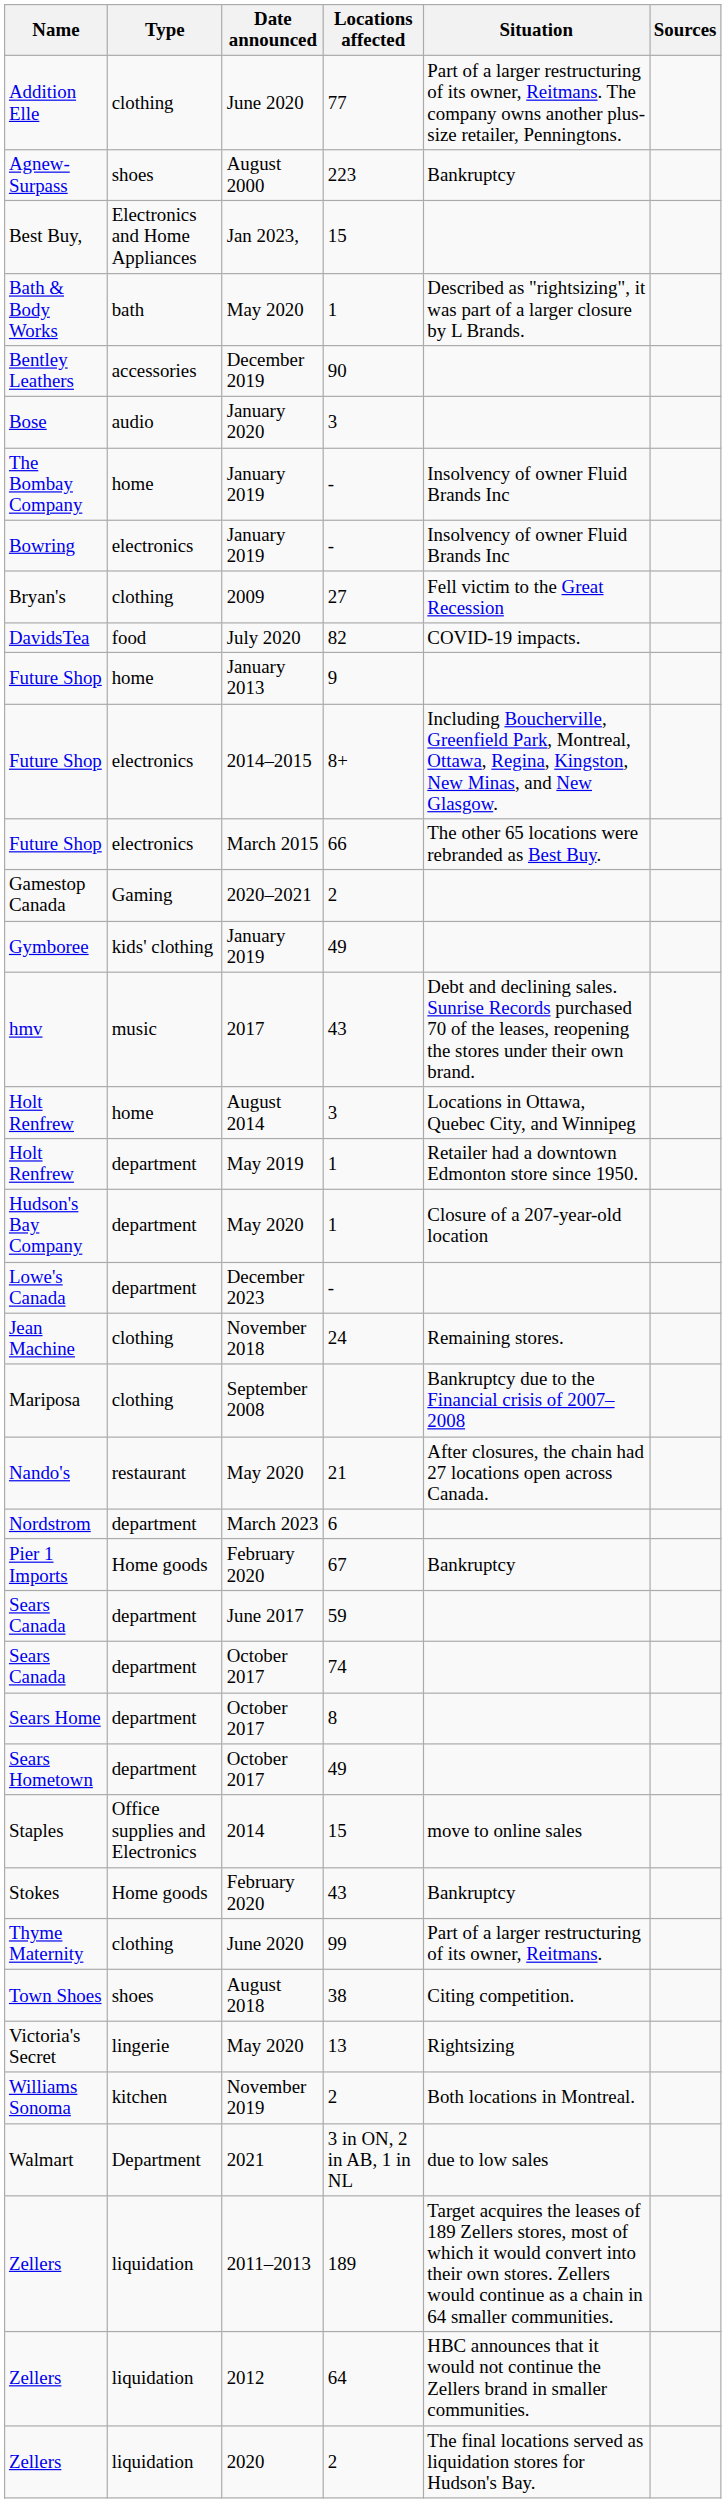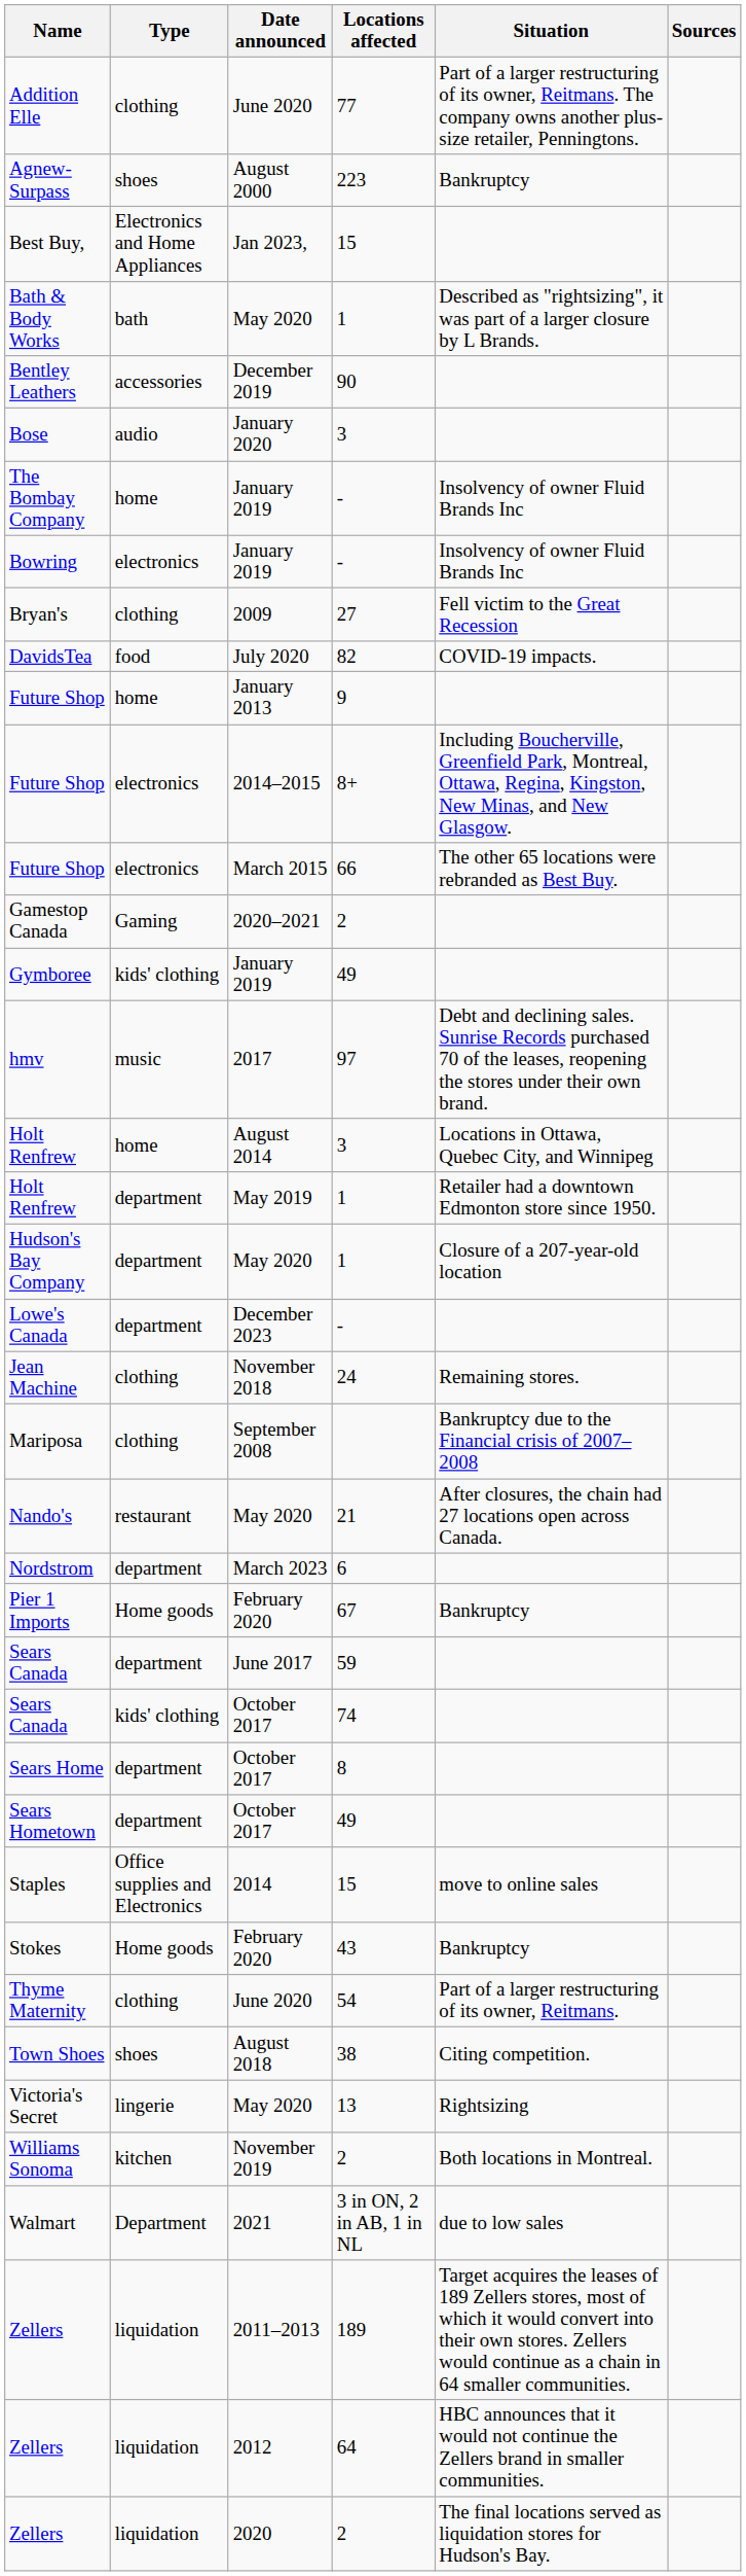hmv | Locations affected: 43 -> 97
Sears Canada / October 2017 | Type: department -> kids' clothing
Thyme Maternity | Locations affected: 99 -> 54
